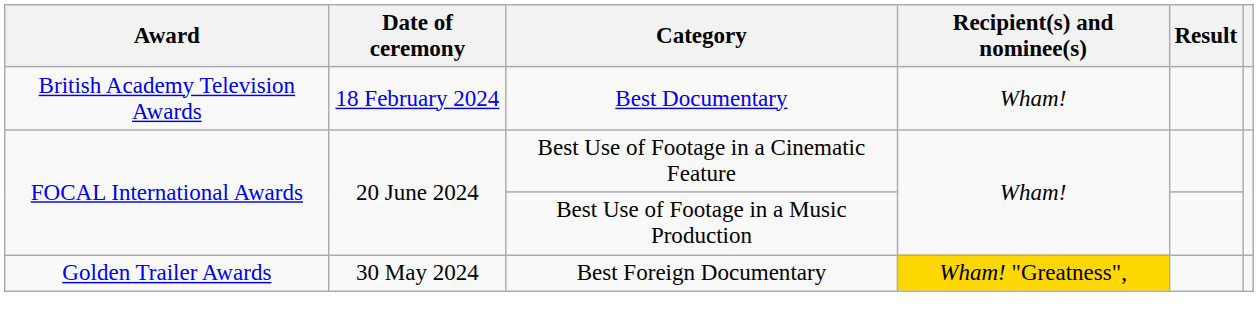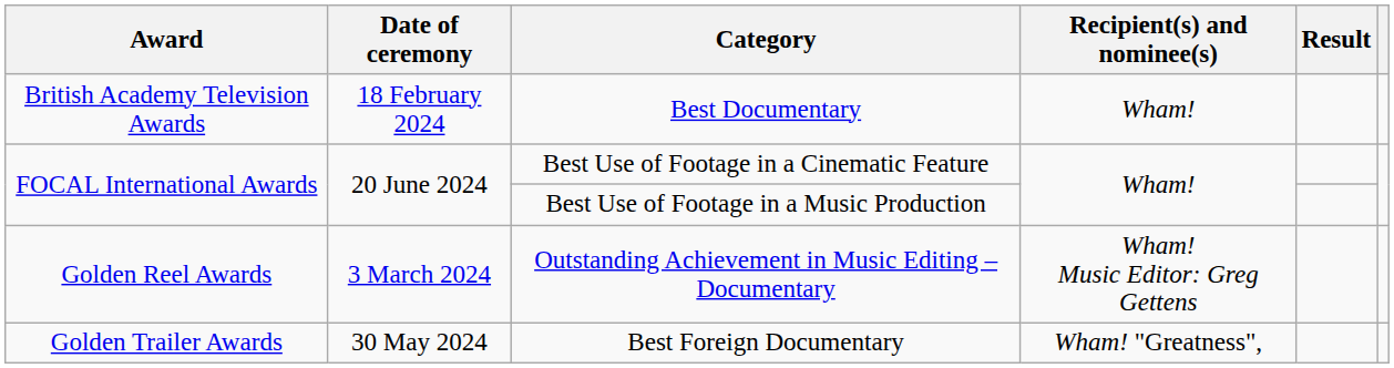+ row: Golden Reel Awards | 3 March 2024 | Outstanding Achievement in Music Editing – Documentary | Wham! Music Editor: Greg Gettens
Best Foreign Documentary | Recipient(s) and nominee(s): gold background -> no background
